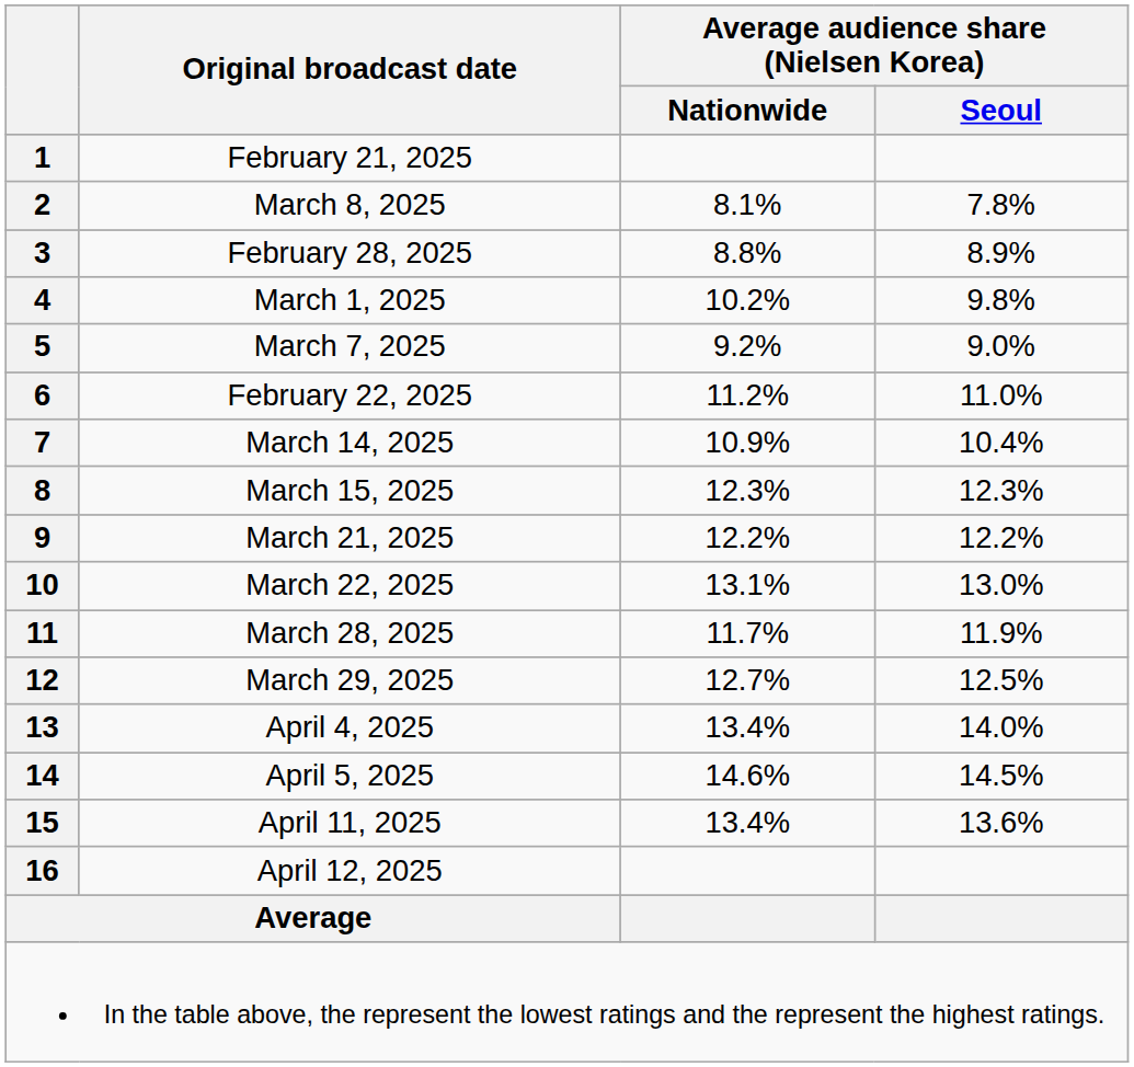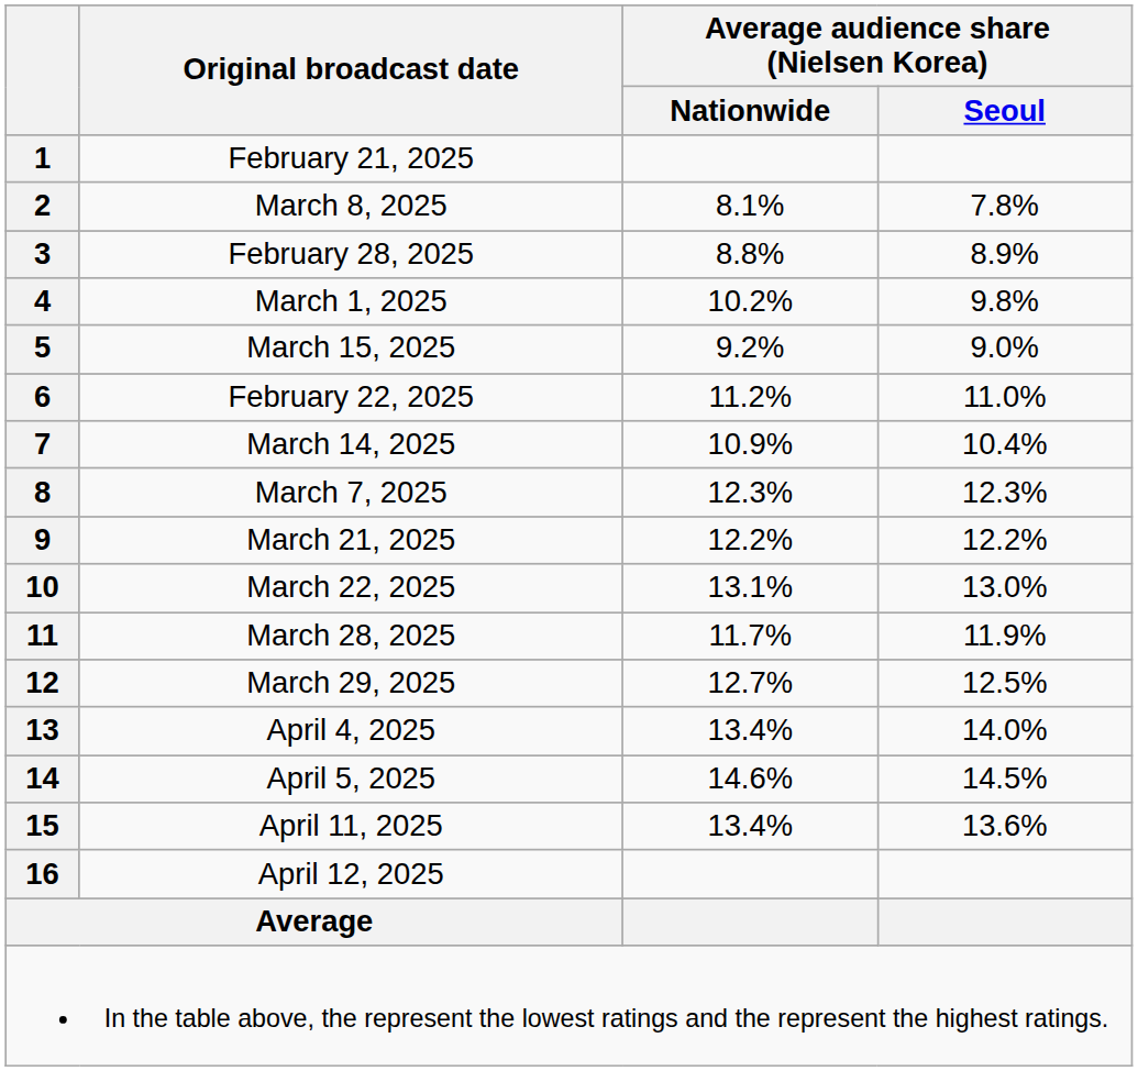5 | Original broadcast date: March 7, 2025 -> March 15, 2025
8 | Original broadcast date: March 15, 2025 -> March 7, 2025
